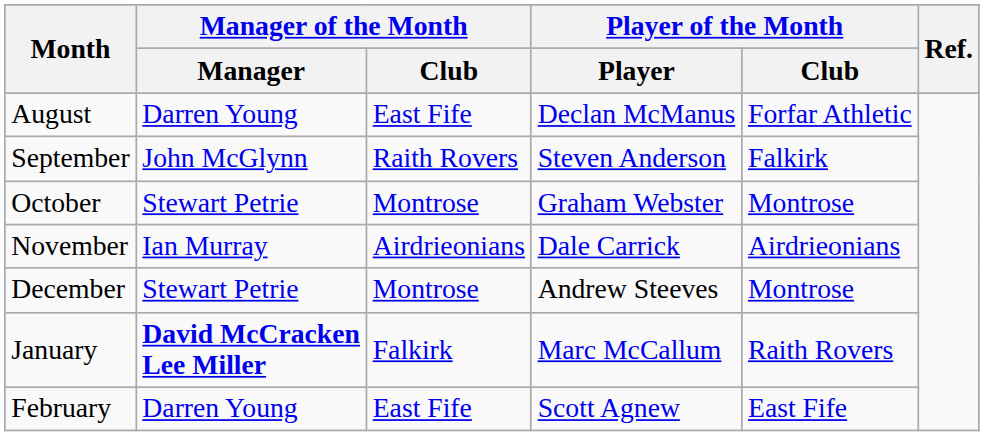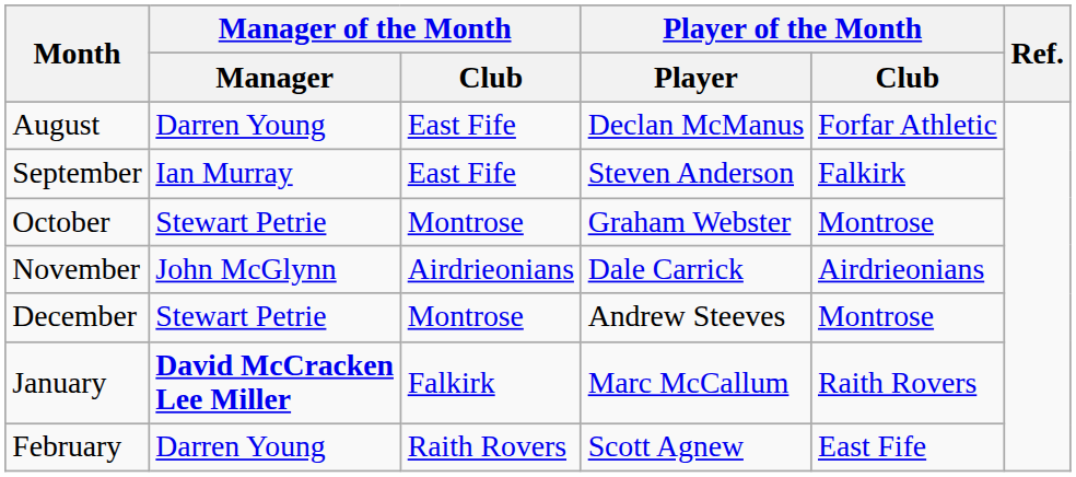September | Manager of the Month / Manager: John McGlynn -> Ian Murray
September | Manager of the Month / Club: Raith Rovers -> East Fife
November | Manager of the Month / Manager: Ian Murray -> John McGlynn
February | Manager of the Month / Club: East Fife -> Raith Rovers
